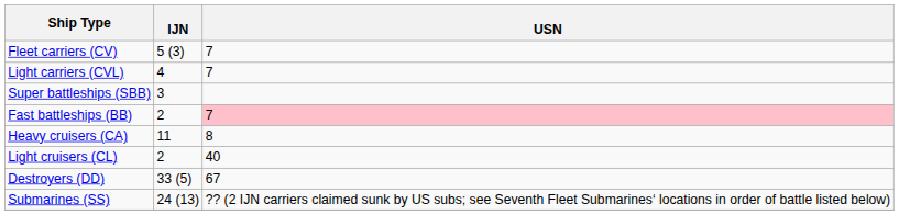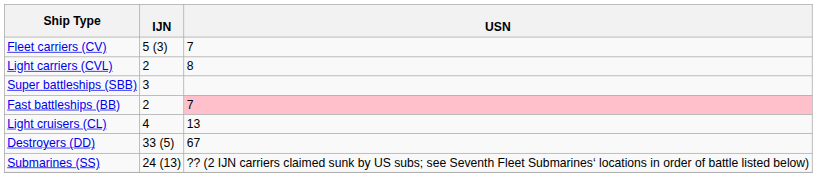Light carriers (CVL) | IJN: 4 -> 2
Light carriers (CVL) | USN: 7 -> 8
- row: Heavy cruisers (CA) | 11 | 8
Light cruisers (CL) | IJN: 2 -> 4
Light cruisers (CL) | USN: 40 -> 13
